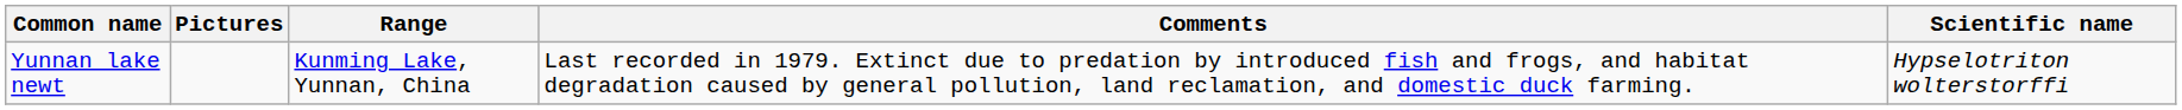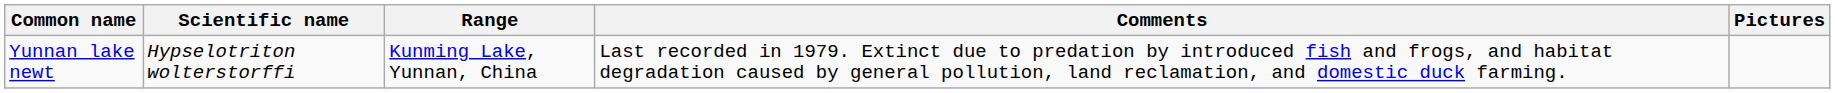columns swapped: Scientific name <-> Pictures
